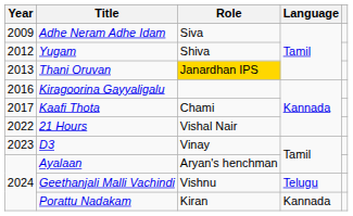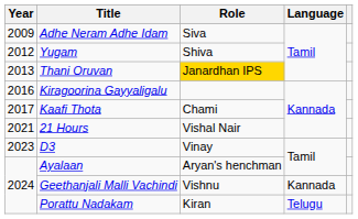21 Hours | Year: 2022 -> 2021
Geethanjali Malli Vachindi | Language: Telugu -> Kannada
Porattu Nadakam | Language: Kannada -> Telugu
